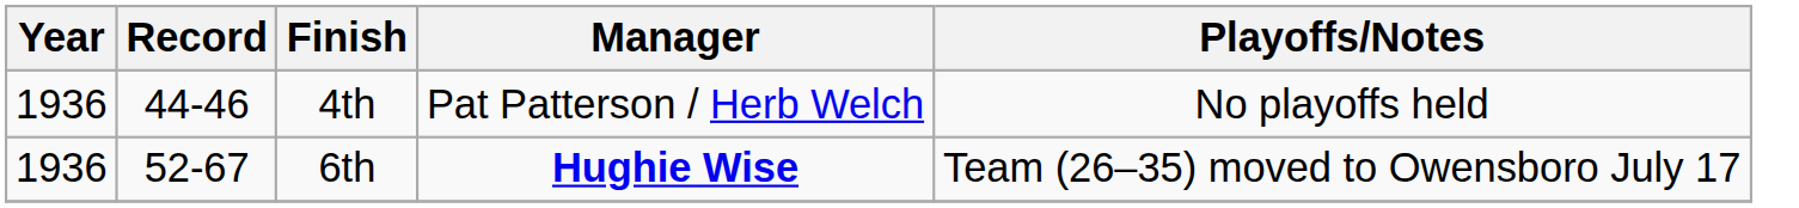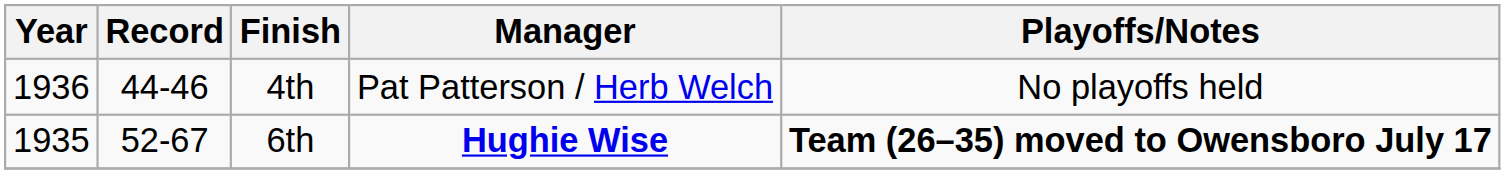6th | Year: 1936 -> 1935
6th | Playoffs/Notes: normal -> bold
